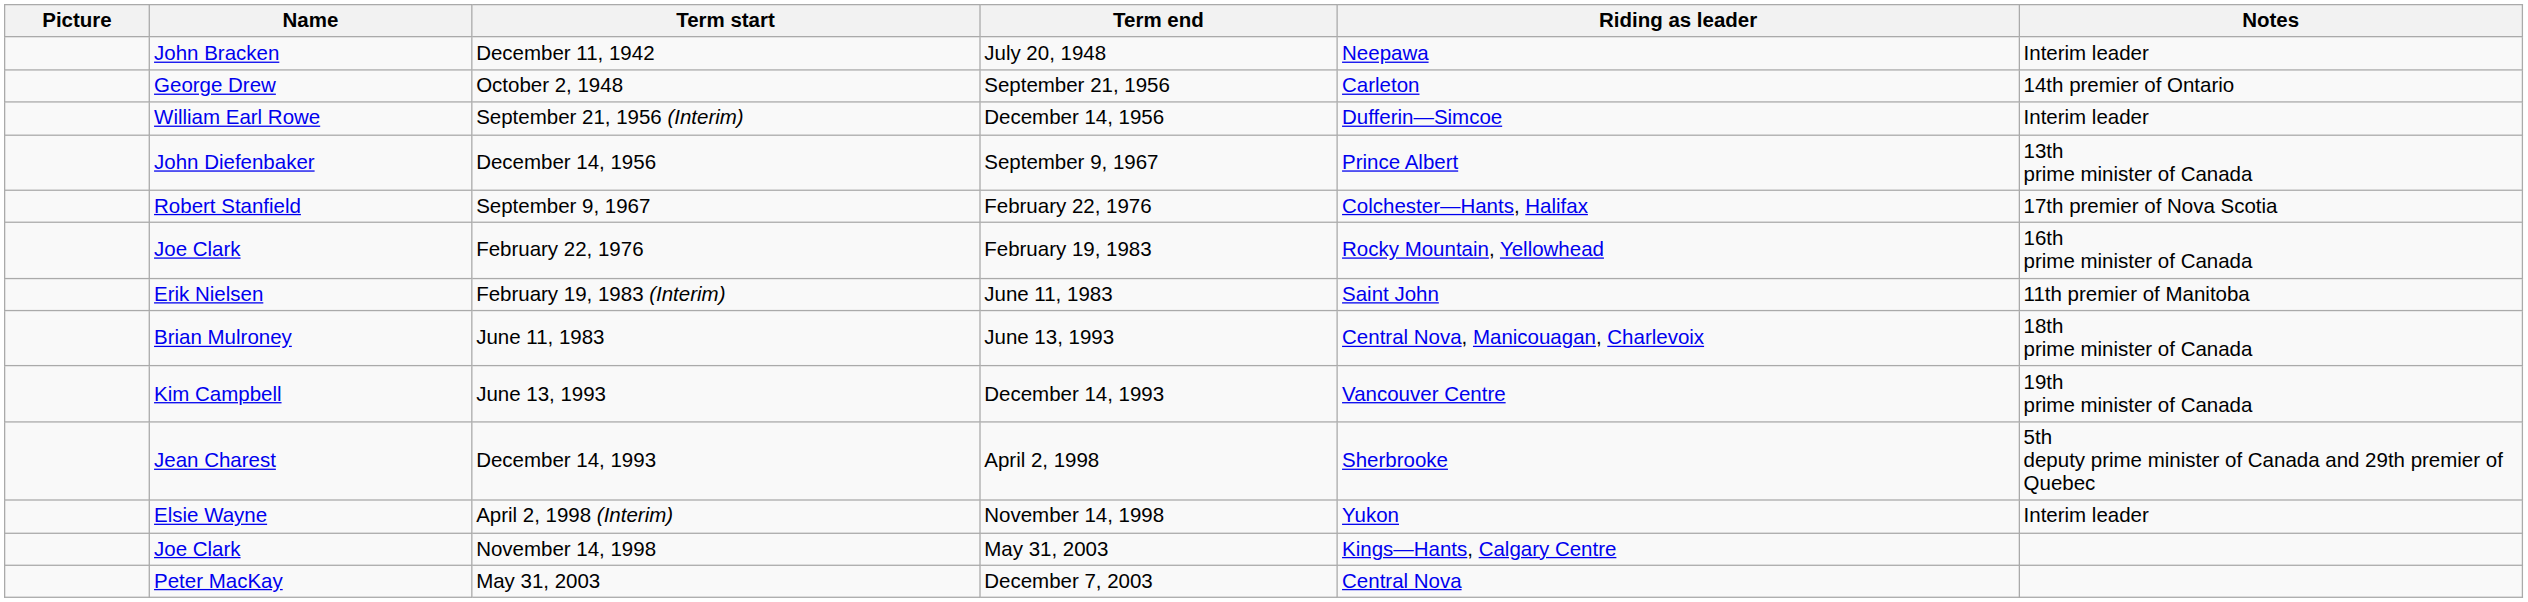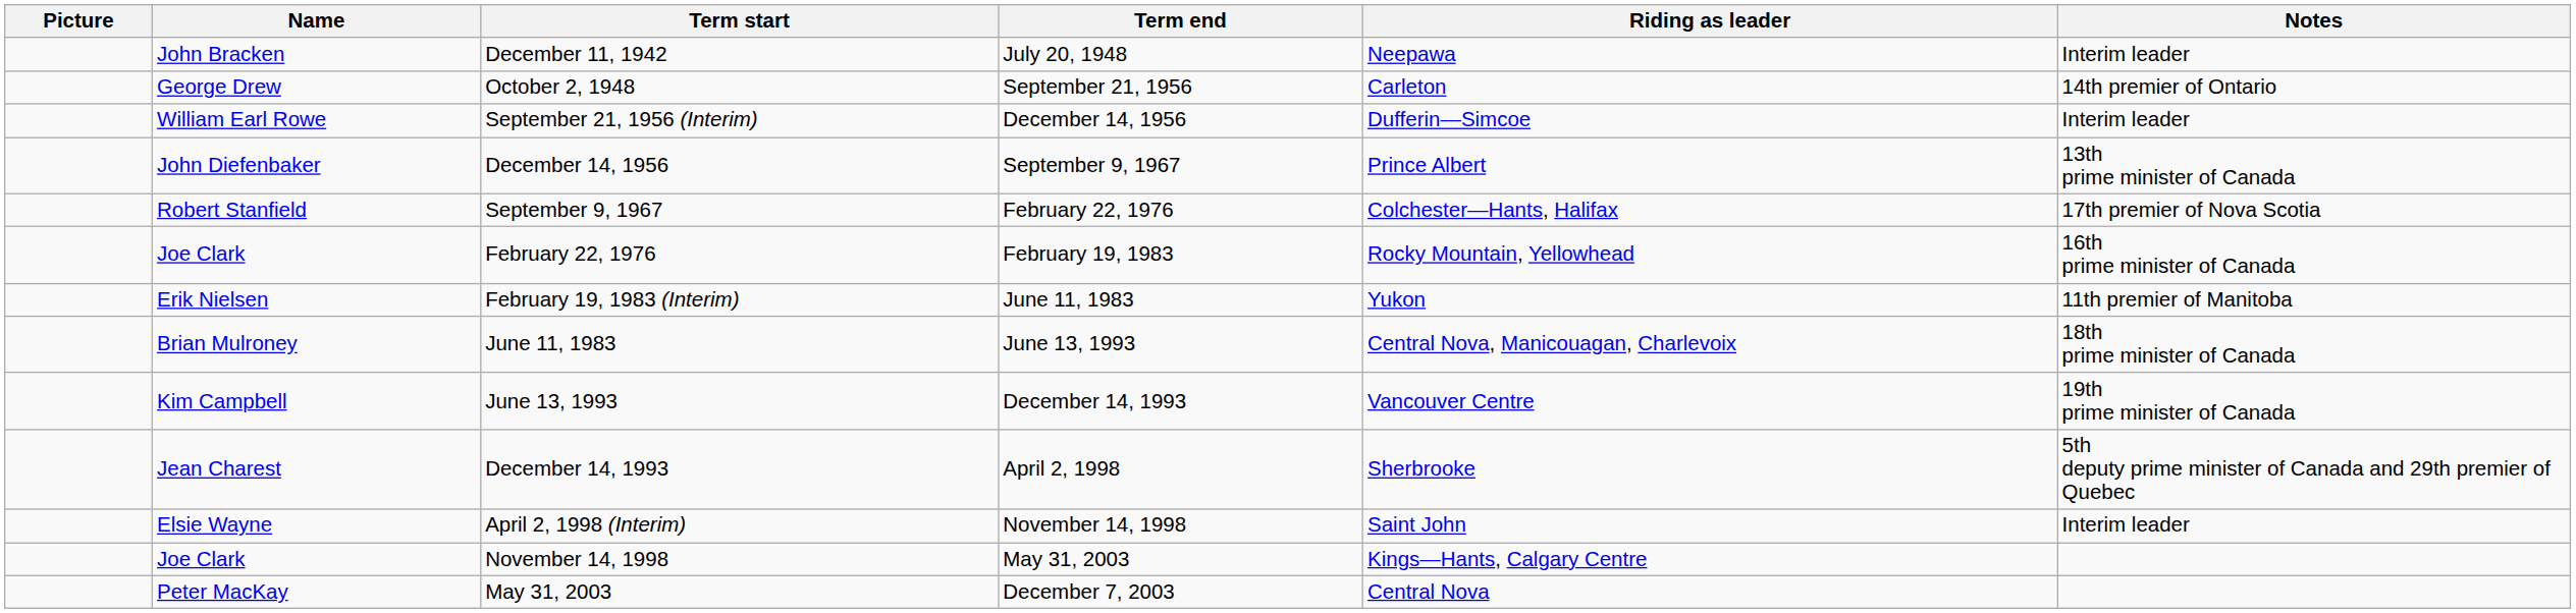February 19, 1983 (Interim) | Riding as leader: Saint John -> Yukon
April 2, 1998 (Interim) | Riding as leader: Yukon -> Saint John
